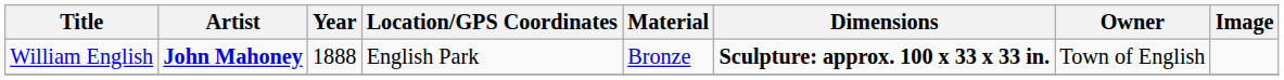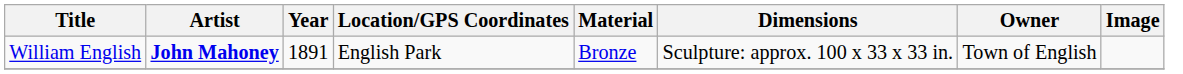William English | Year: 1888 -> 1891
William English | Dimensions: bold -> normal
